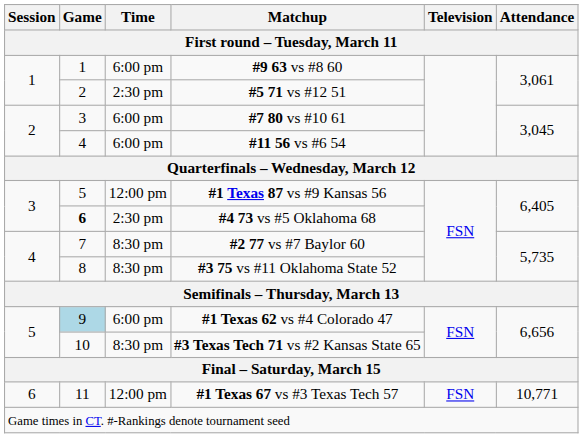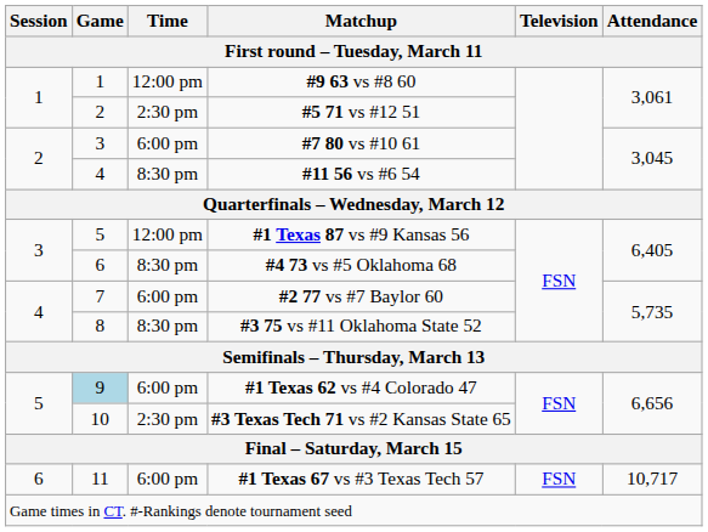#9 63 vs #8 60 | Time: 6:00 pm -> 12:00 pm
#11 56 vs #6 54 | Time: 6:00 pm -> 8:30 pm
#4 73 vs #5 Oklahoma 68 | Game: bold -> normal
#4 73 vs #5 Oklahoma 68 | Time: 2:30 pm -> 8:30 pm
#2 77 vs #7 Baylor 60 | Time: 8:30 pm -> 6:00 pm
#3 Texas Tech 71 vs #2 Kansas State 65 | Time: 8:30 pm -> 2:30 pm
#1 Texas 67 vs #3 Texas Tech 57 | Time: 12:00 pm -> 6:00 pm
#1 Texas 67 vs #3 Texas Tech 57 | Attendance: 10,771 -> 10,717
